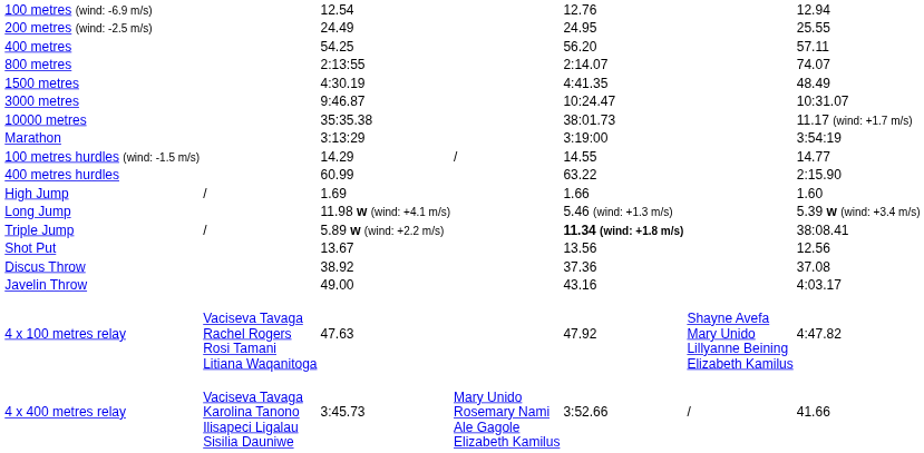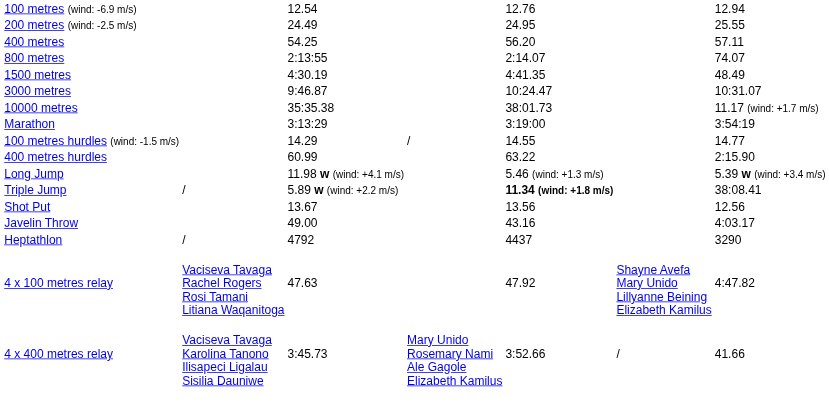- row: High Jump | / | 1.69 | 1.66 | 1.60
- row: Discus Throw | 38.92 | 37.36 | 37.08
+ row: Heptathlon | / | 4792 | 4437 | 3290
